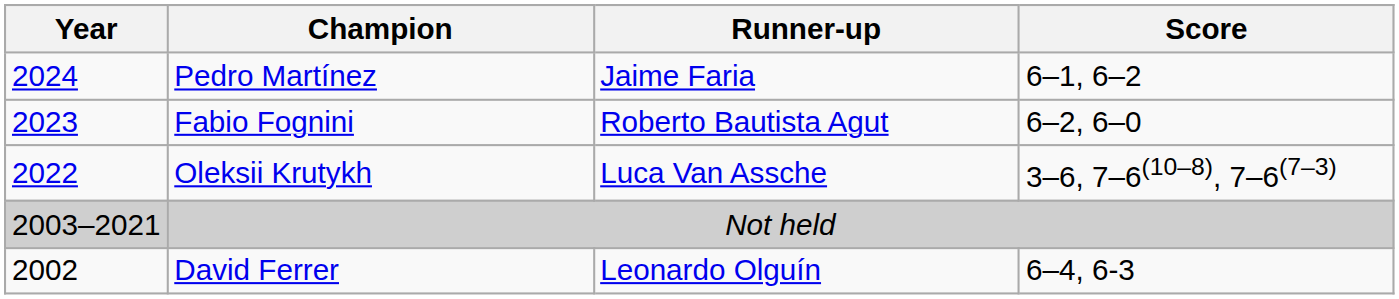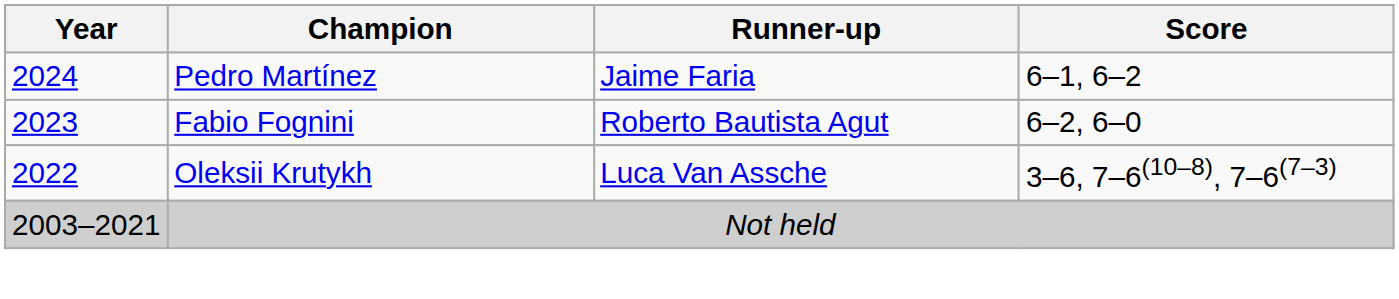- row: 2002 | David Ferrer | Leonardo Olguín | 6–4, 6-3
